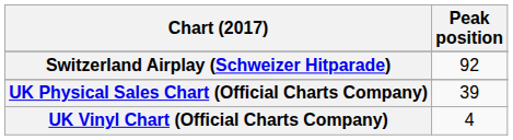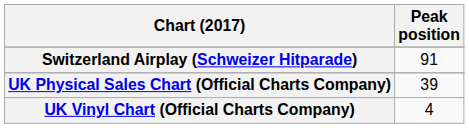Switzerland Airplay (Schweizer Hitparade) | Peak position: 92 -> 91
